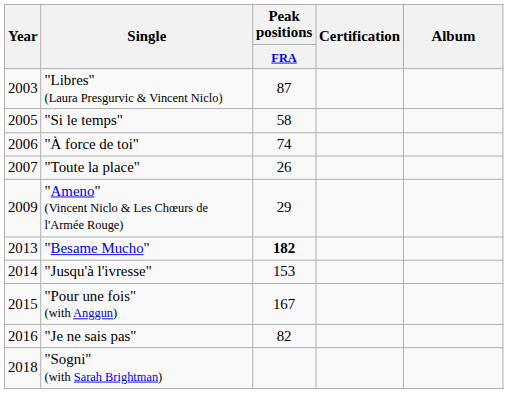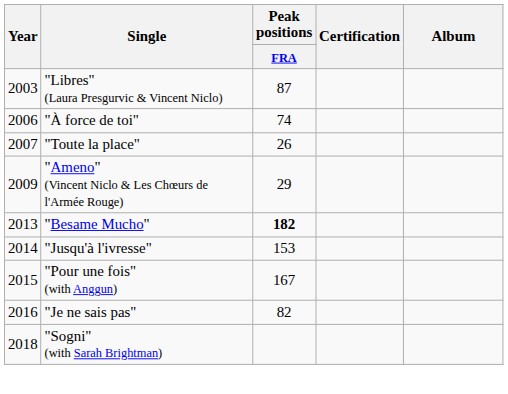- row: 2005 | "Si le temps" | 58
